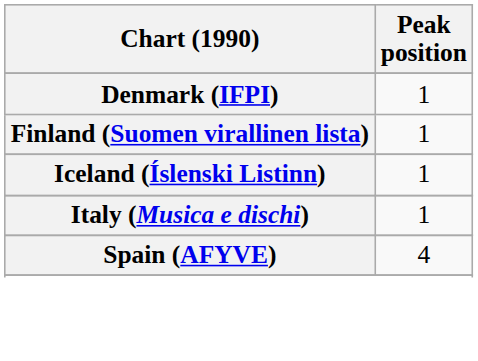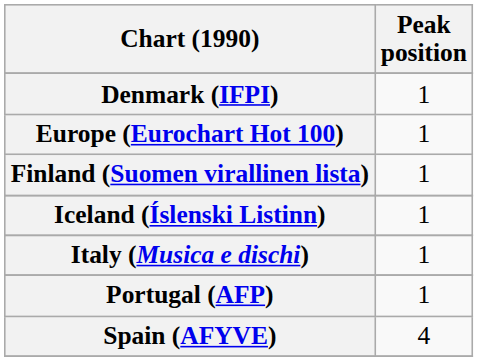+ row: Europe (Eurochart Hot 100) | 1
+ row: Portugal (AFP) | 1
